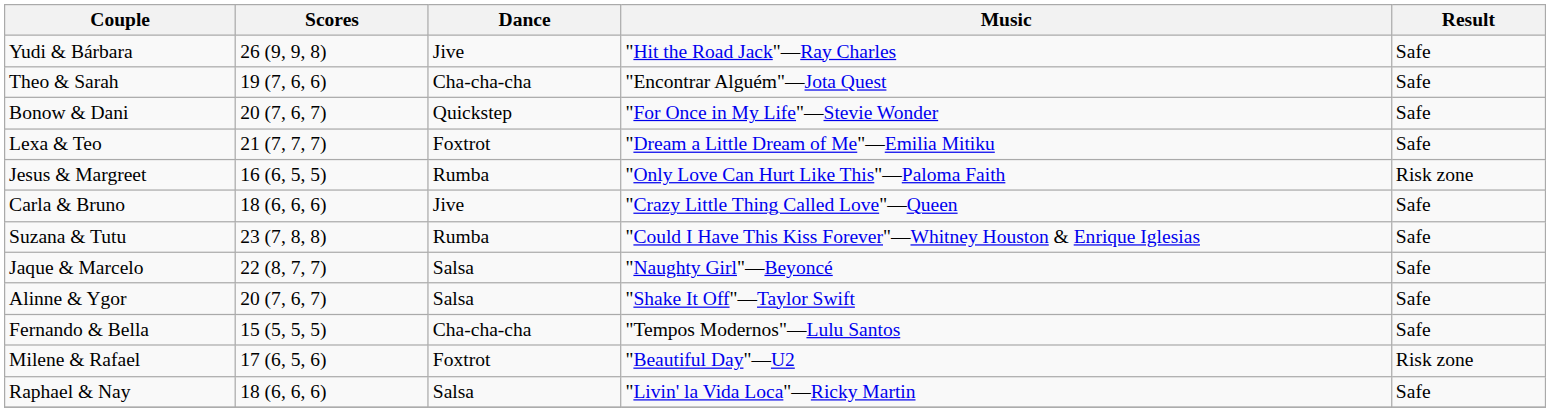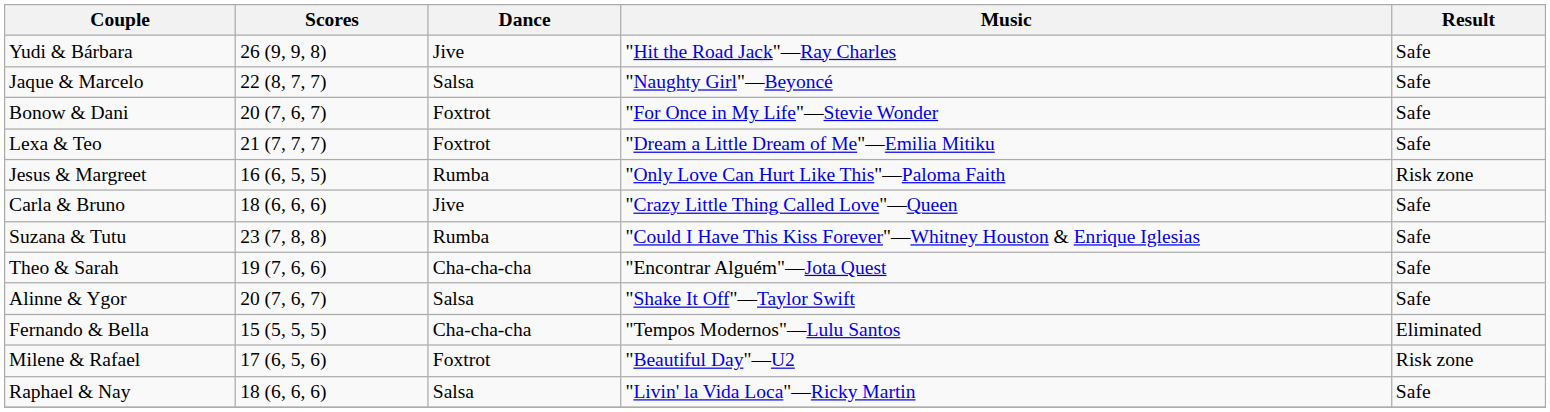rows swapped: Jaque & Marcelo <-> Theo & Sarah
Bonow & Dani | Dance: Quickstep -> Foxtrot
Fernando & Bella | Result: Safe -> Eliminated
